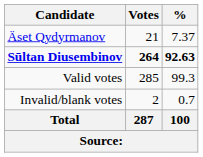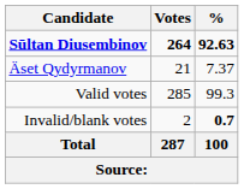rows swapped: Sūltan Diusembinov <-> Äset Qydyrmanov
Invalid/blank votes | %: normal -> bold
